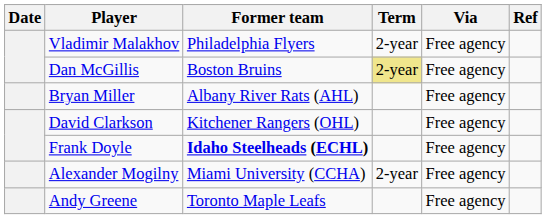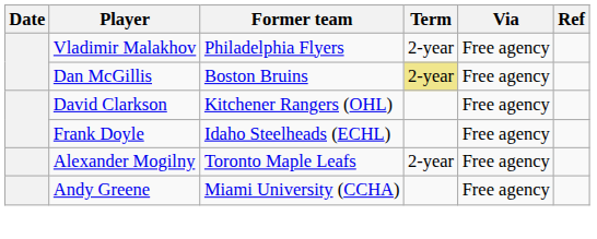- row: Bryan Miller | Albany River Rats (AHL) | Free agency
Frank Doyle | Former team: bold -> normal
Alexander Mogilny | Former team: Miami University (CCHA) -> Toronto Maple Leafs
Andy Greene | Former team: Toronto Maple Leafs -> Miami University (CCHA)
